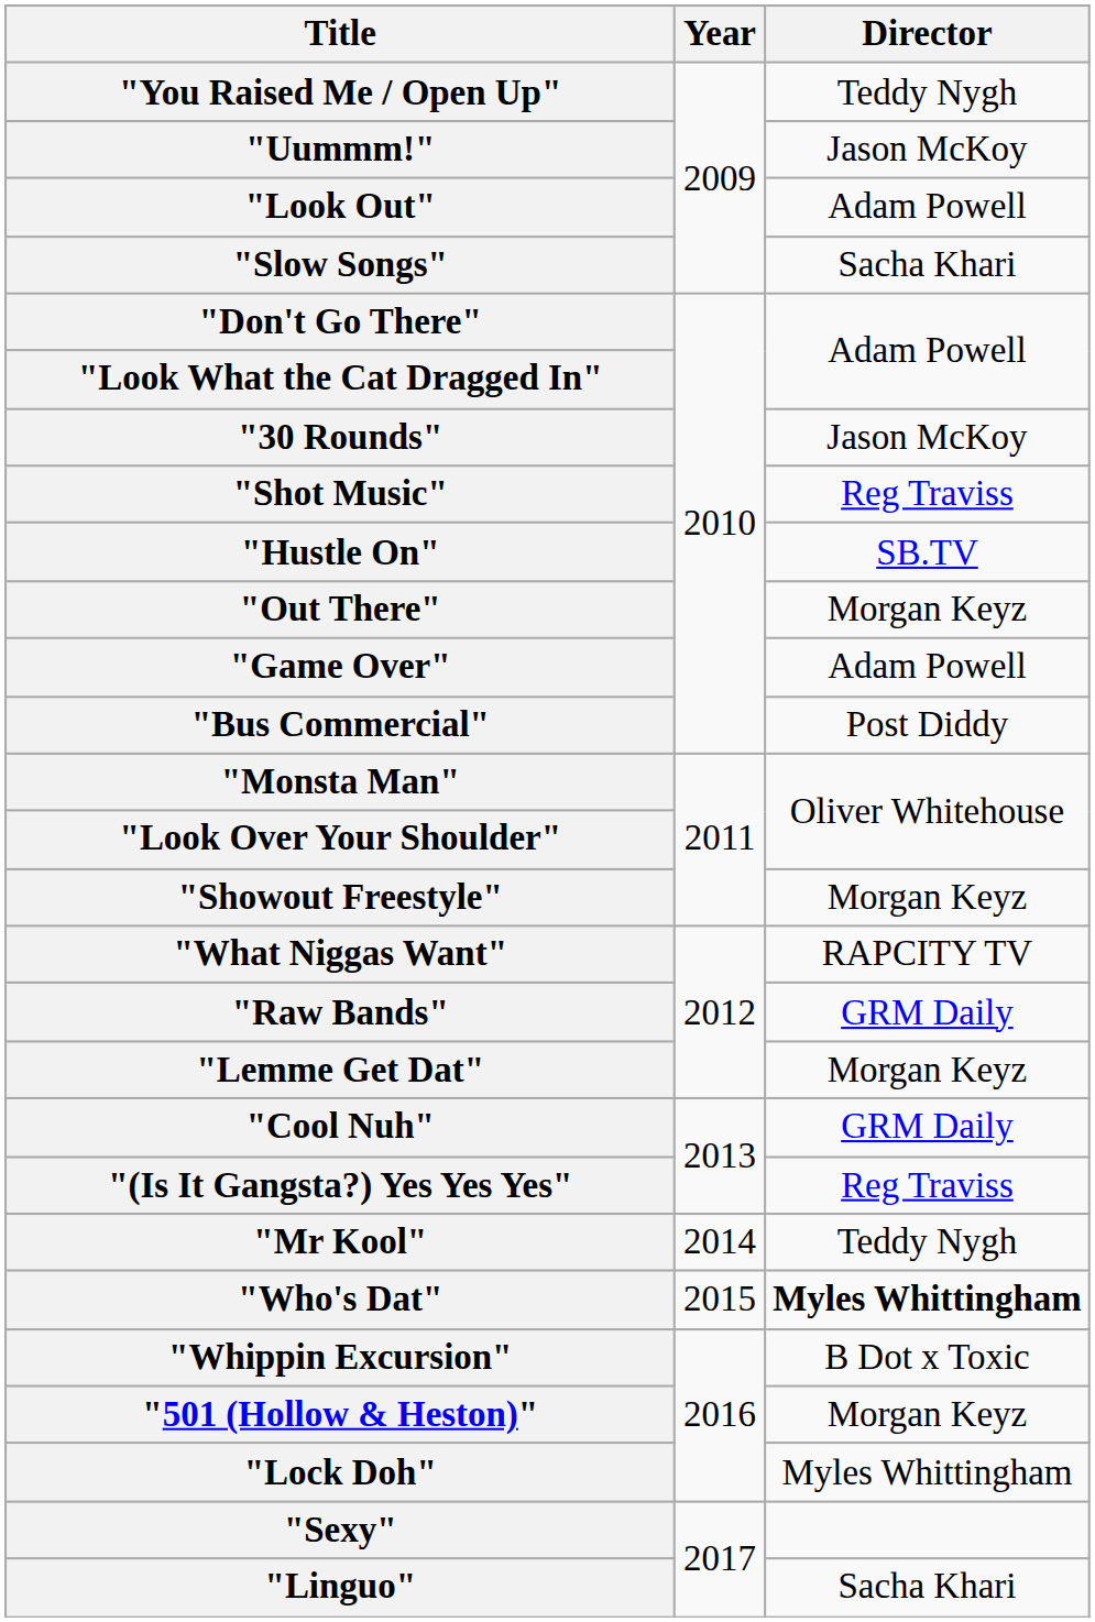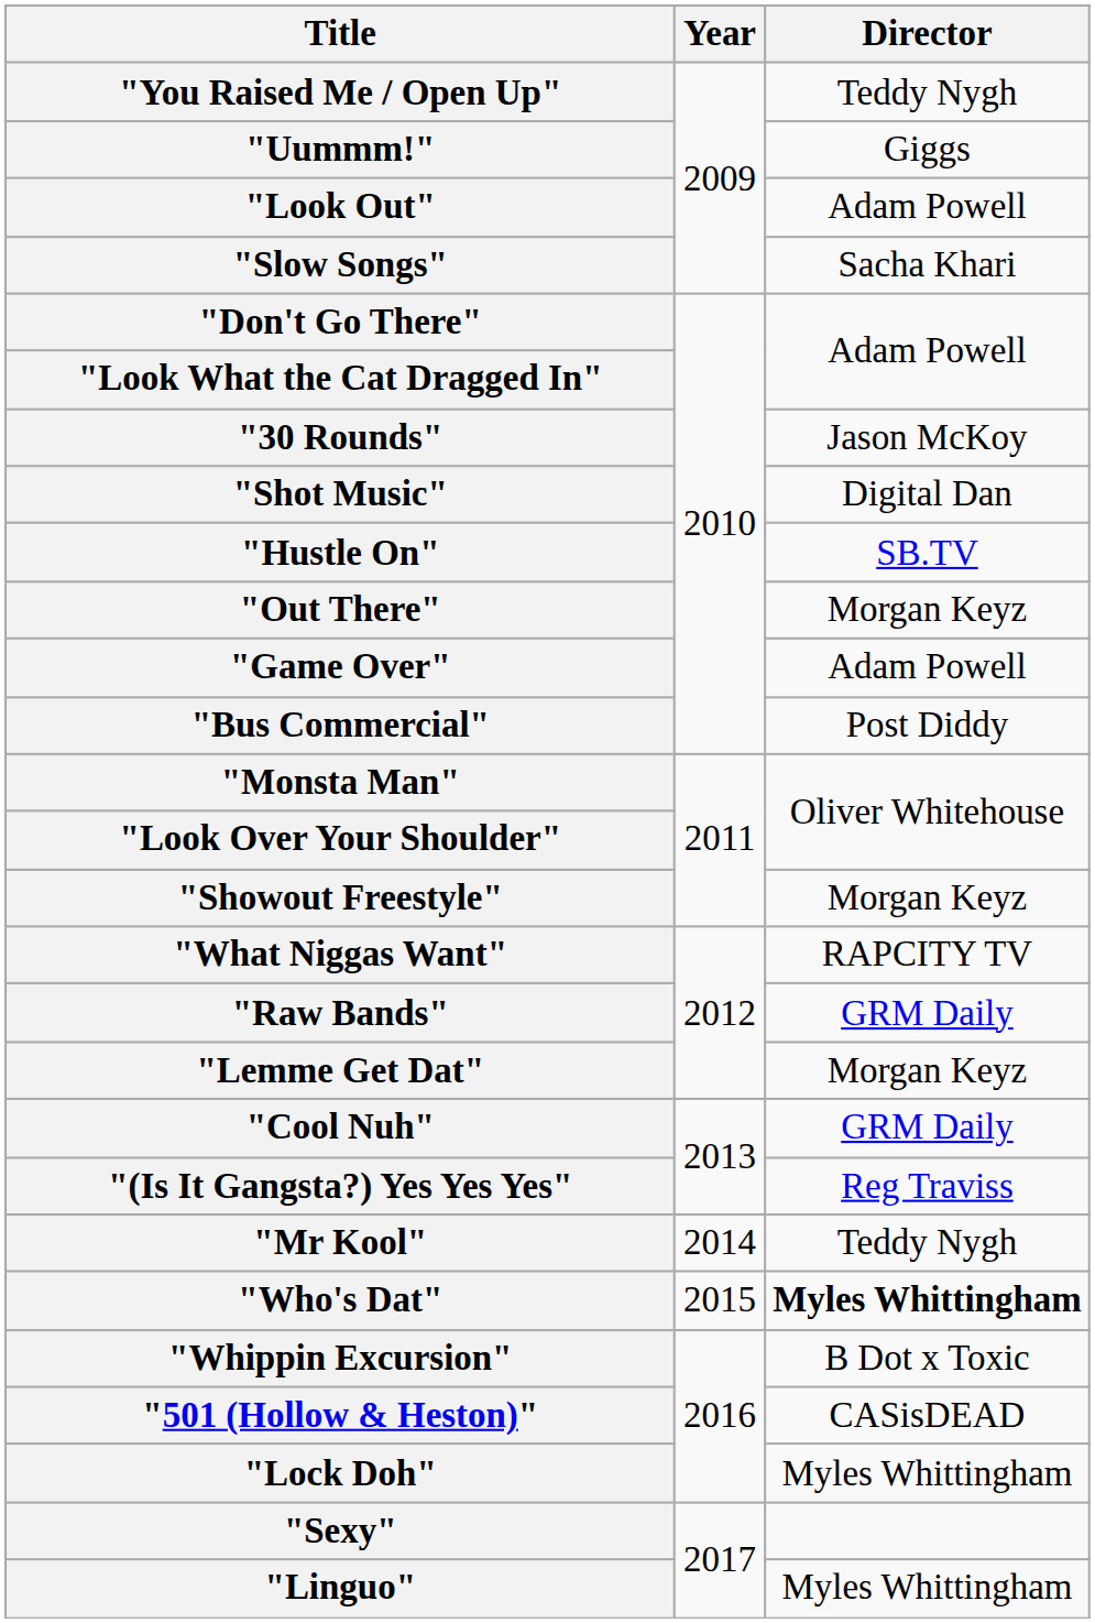"Uummm!" | Director: Jason McKoy -> Giggs
"Shot Music" | Director: Reg Traviss -> Digital Dan
"501 (Hollow & Heston)" | Director: Morgan Keyz -> CASisDEAD
"Linguo" | Director: Sacha Khari -> Myles Whittingham
